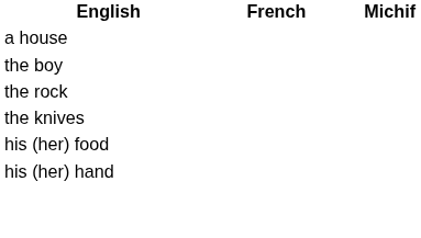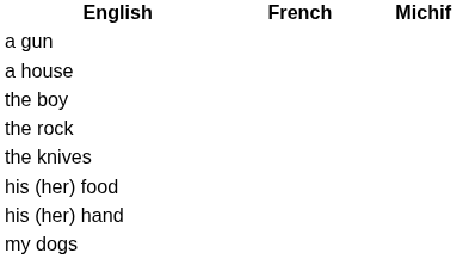+ row: a gun
+ row: my dogs
